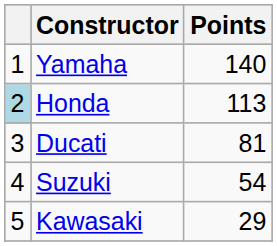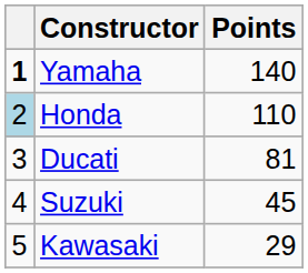Yamaha | column 1: normal -> bold
Honda | Points: 113 -> 110
Suzuki | Points: 54 -> 45
